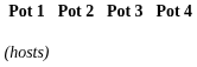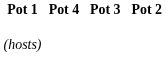columns swapped: Pot 2 <-> Pot 4
